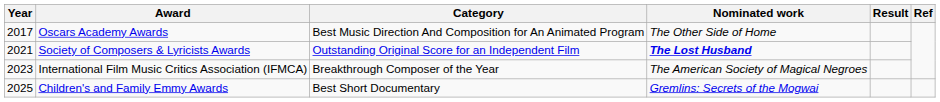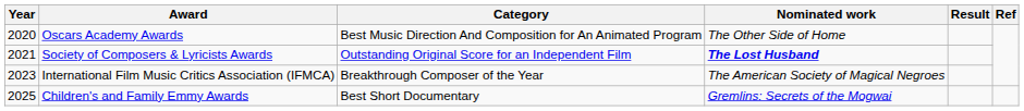Oscars Academy Awards | Year: 2017 -> 2020
